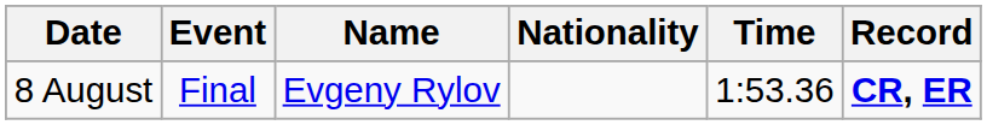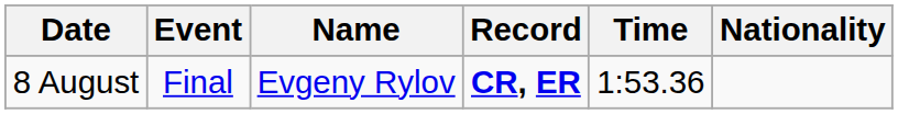columns swapped: Nationality <-> Record
